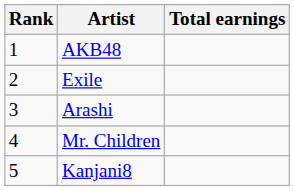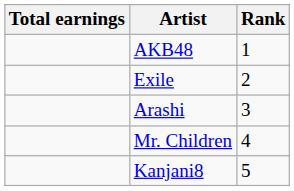columns swapped: Rank <-> Total earnings
